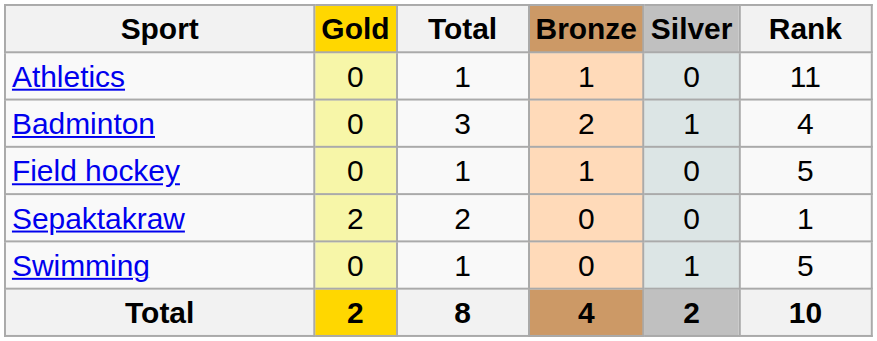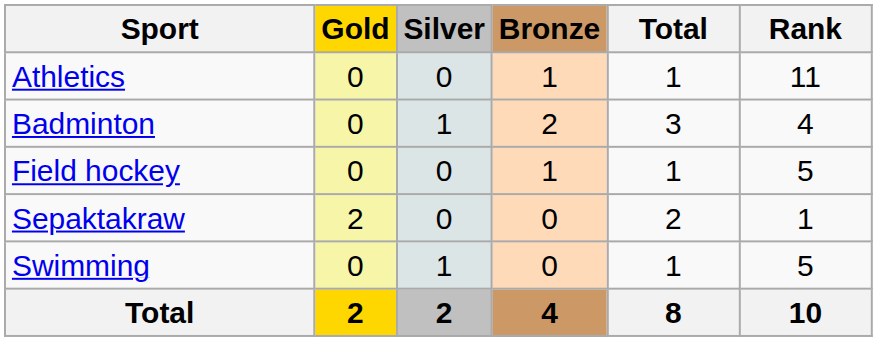columns swapped: Silver <-> Total
